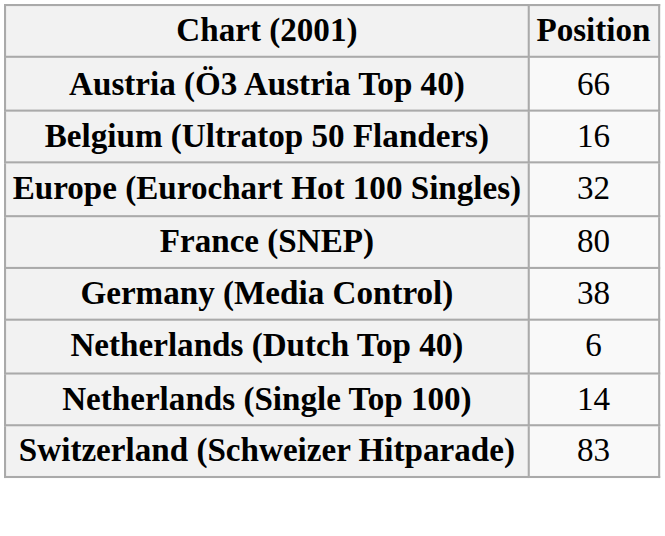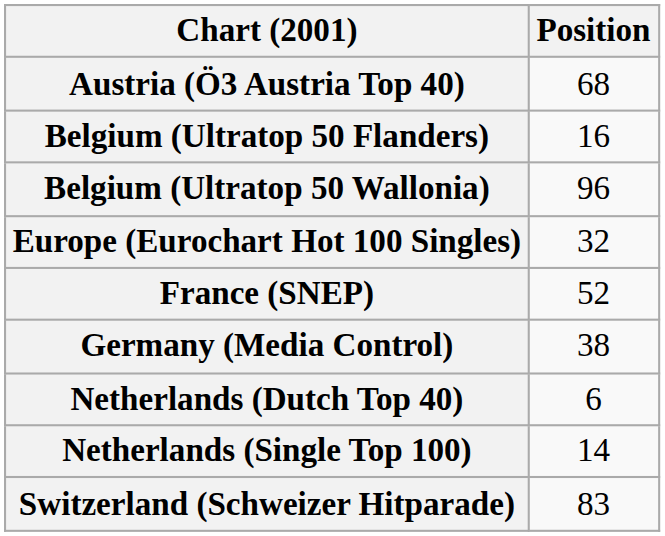Austria (Ö3 Austria Top 40) | Position: 66 -> 68
+ row: Belgium (Ultratop 50 Wallonia) | 96
France (SNEP) | Position: 80 -> 52
